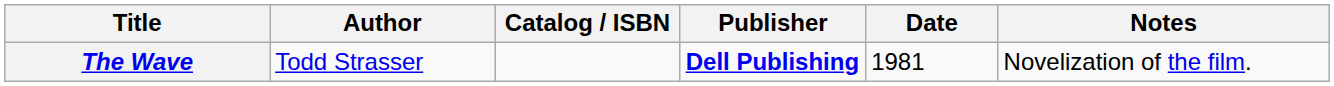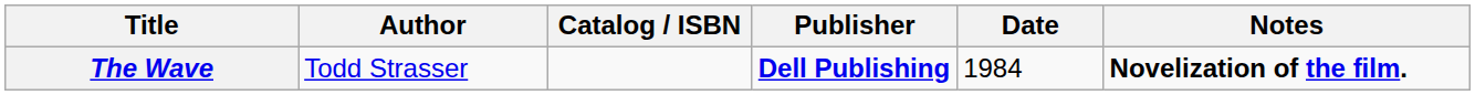The Wave | Date: 1981 -> 1984
The Wave | Notes: normal -> bold
